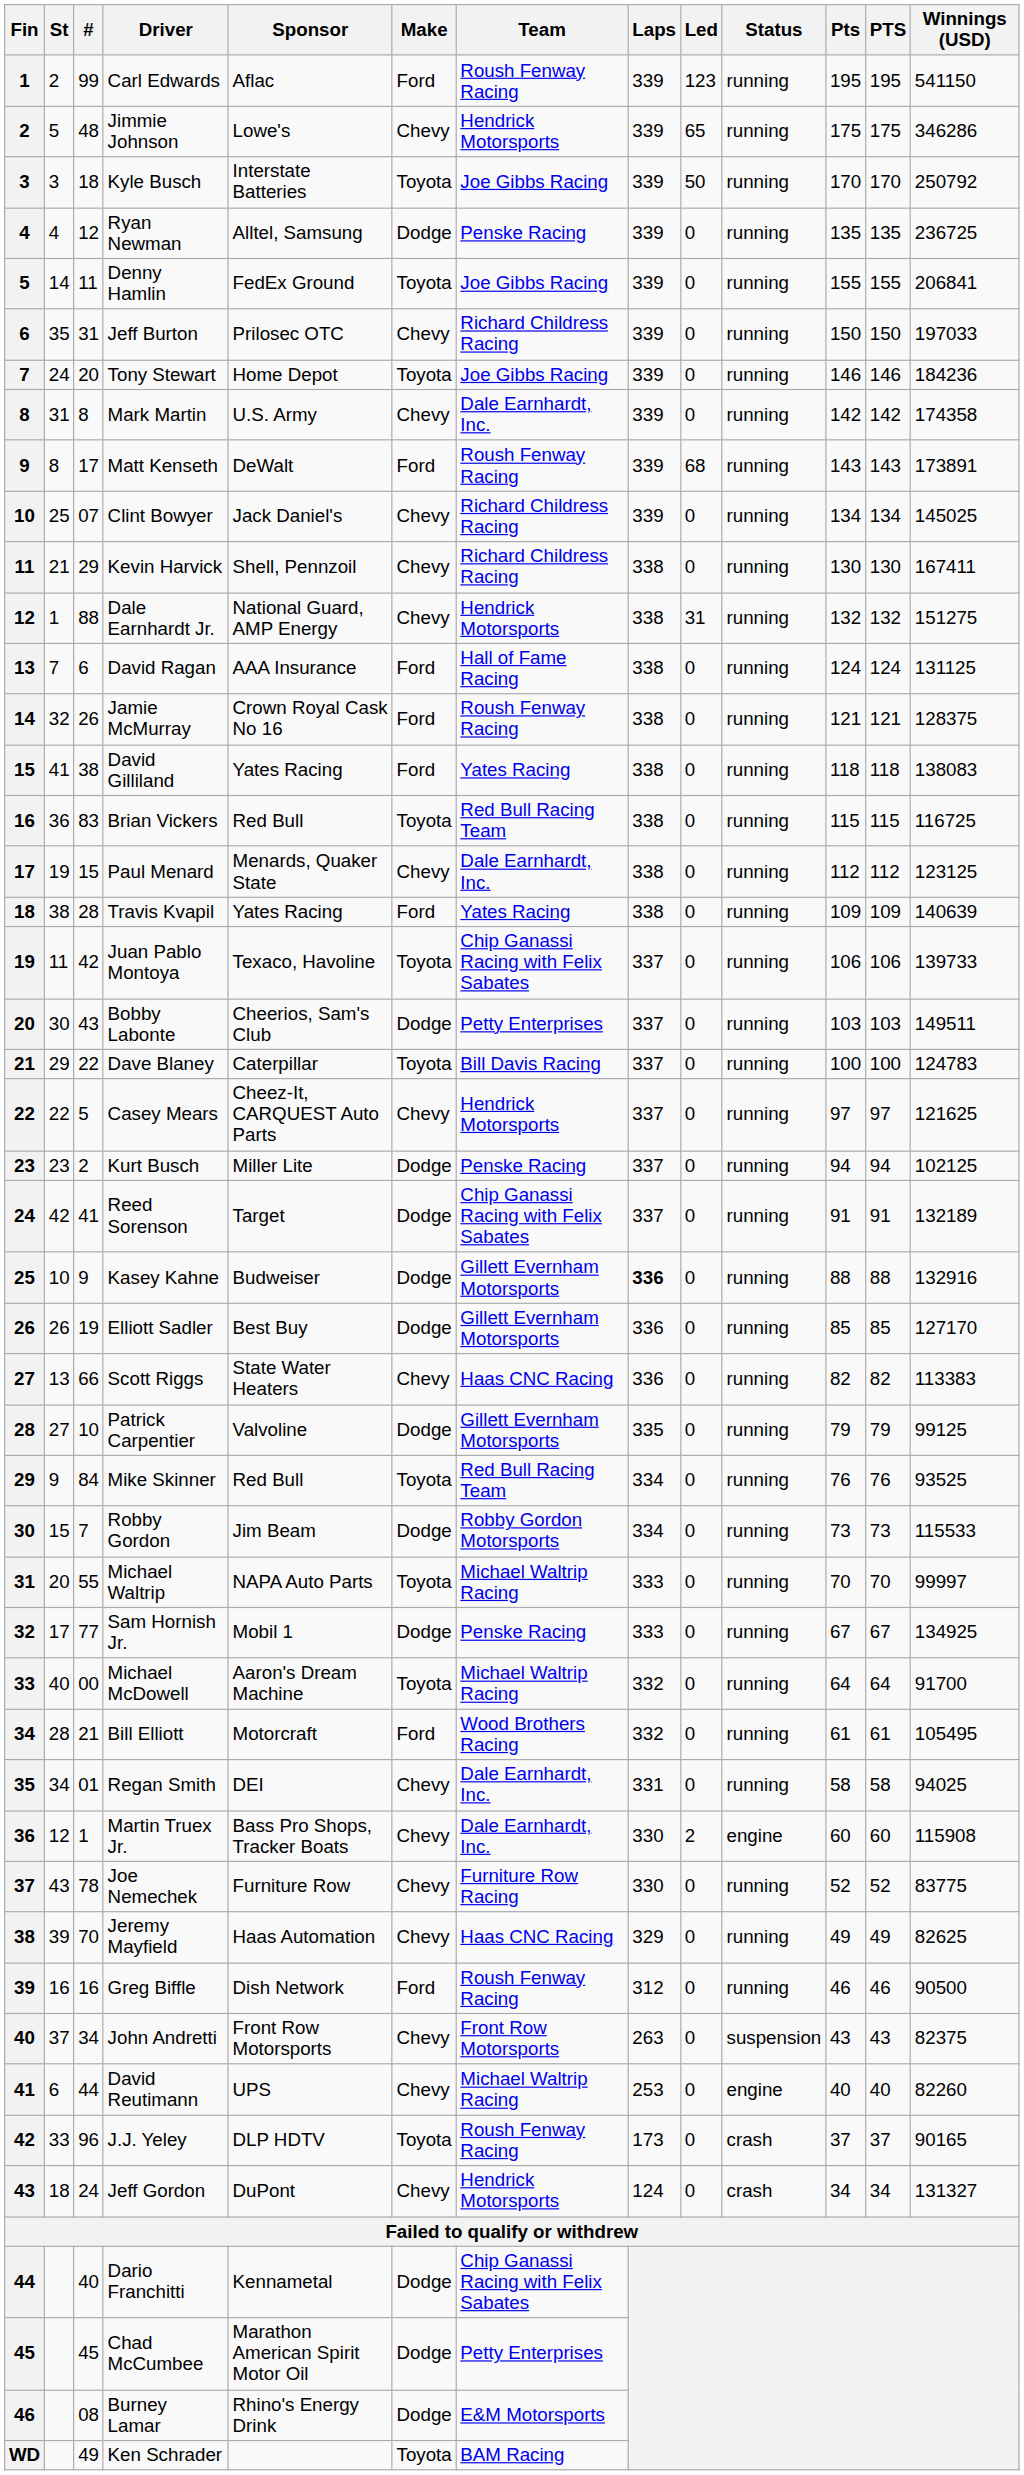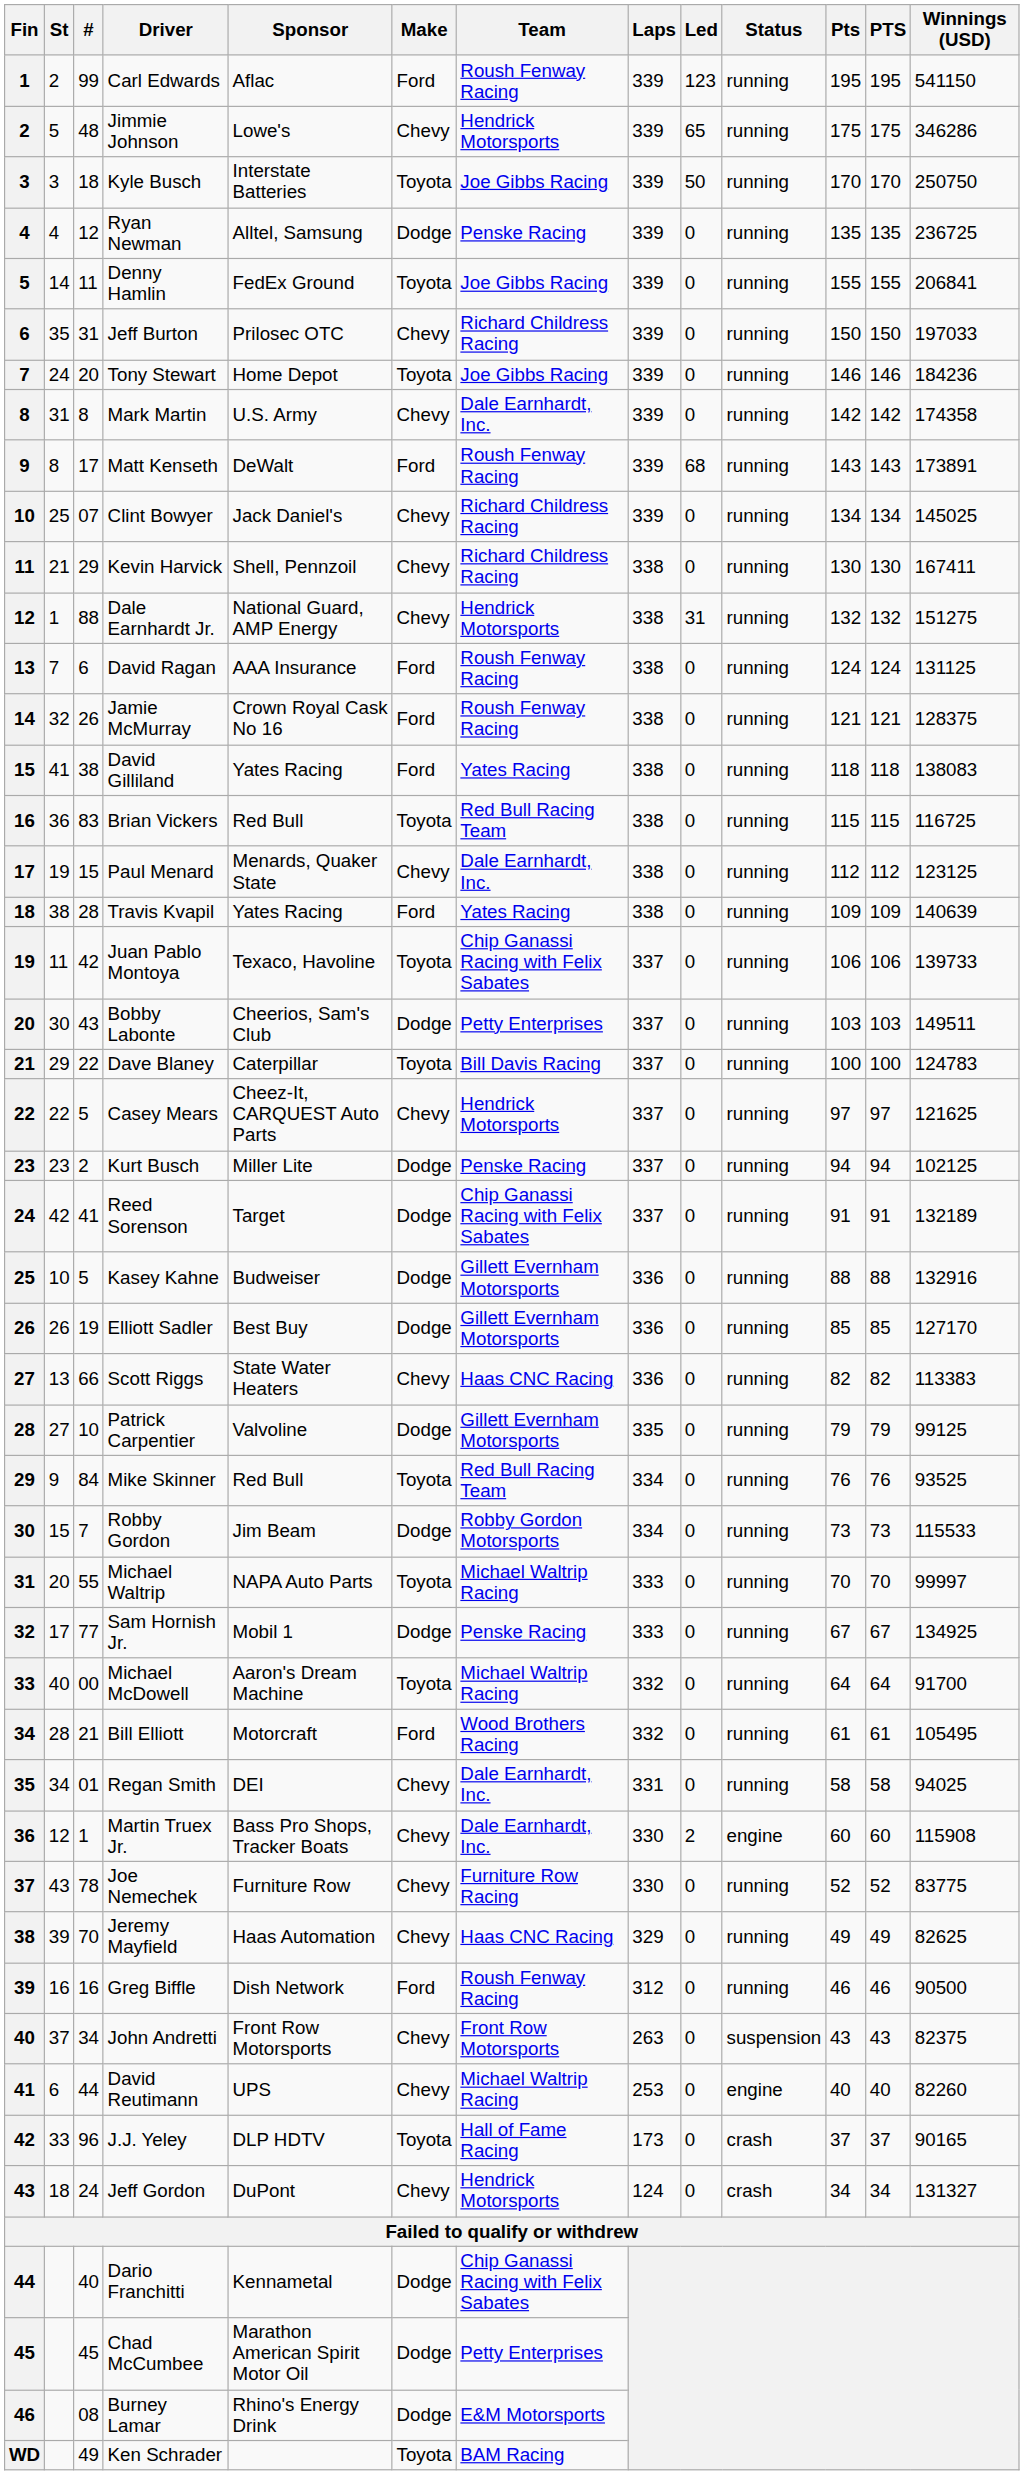Kyle Busch | Winnings (USD): 250792 -> 250750
David Ragan | Team: Hall of Fame Racing -> Roush Fenway Racing
Kasey Kahne | #: 9 -> 5
Kasey Kahne | Laps: bold -> normal
J.J. Yeley | Team: Roush Fenway Racing -> Hall of Fame Racing
